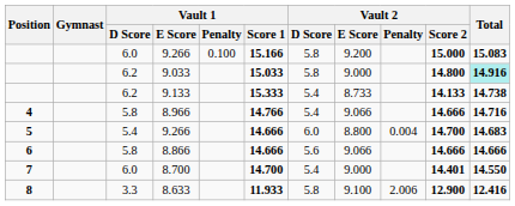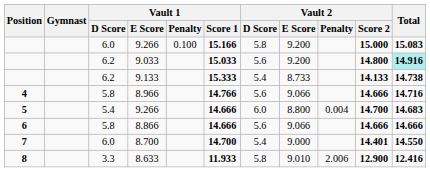9.033 | Vault 2 / D Score: 5.8 -> 5.6
9.033 | Vault 2 / E Score: 9.000 -> 9.200
8.966 | Vault 2 / D Score: 5.4 -> 5.6
8.633 | Vault 2 / E Score: 9.100 -> 9.010
